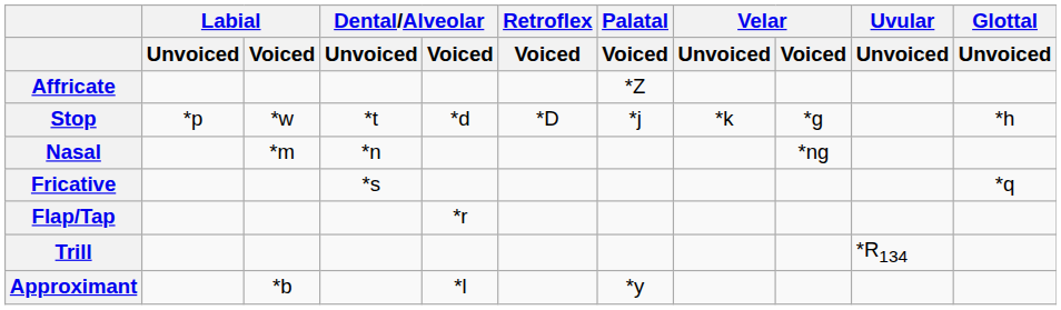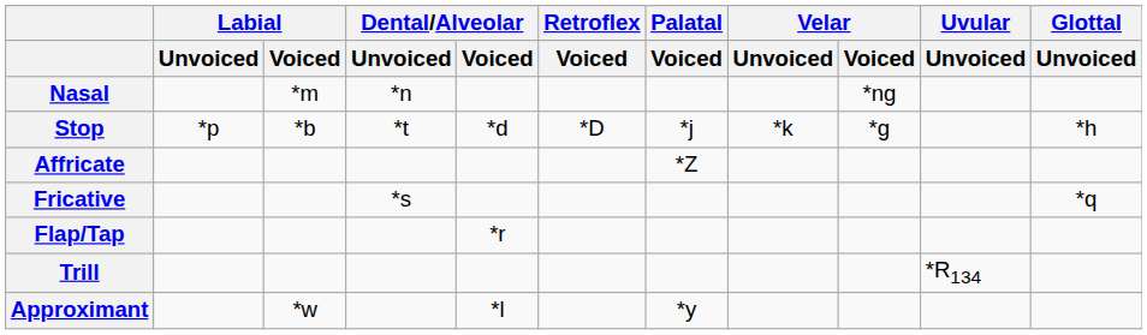rows swapped: Nasal <-> Affricate
Stop | Labial / Voiced: *w -> *b
Approximant | Labial / Voiced: *b -> *w
